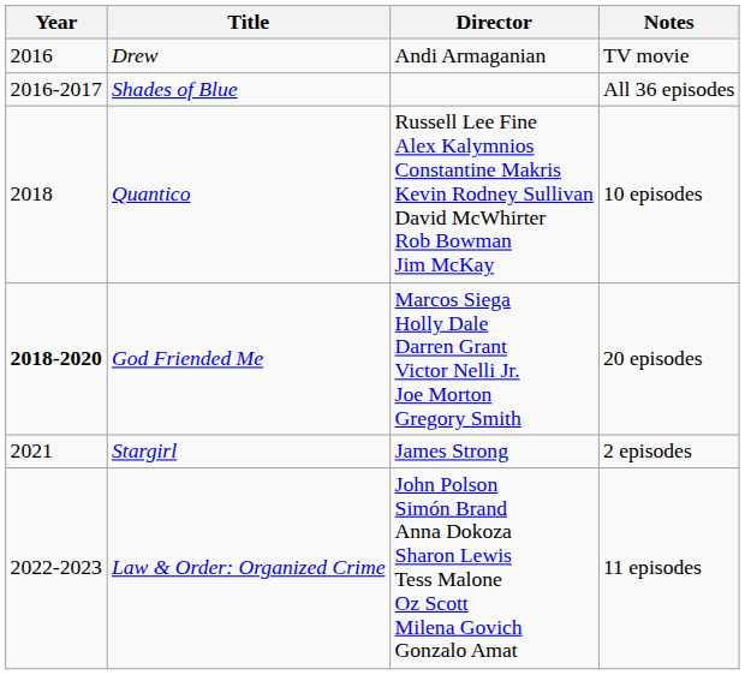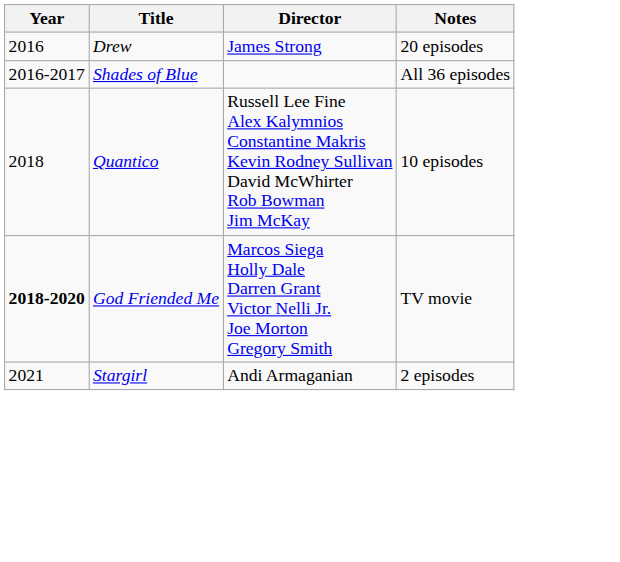Drew | Director: Andi Armaganian -> James Strong
Drew | Notes: TV movie -> 20 episodes
God Friended Me | Notes: 20 episodes -> TV movie
Stargirl | Director: James Strong -> Andi Armaganian
- row: 2022-2023 | Law & Order: Organized Crime | John Polson Simón Brand Anna Dokoza Sharon Lewis Tess Malone Oz Scott Milena Govich Gonzalo Amat | 11 episodes
